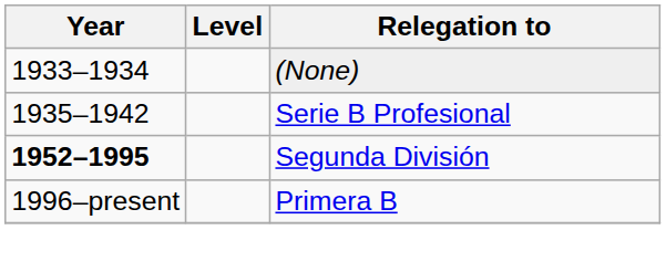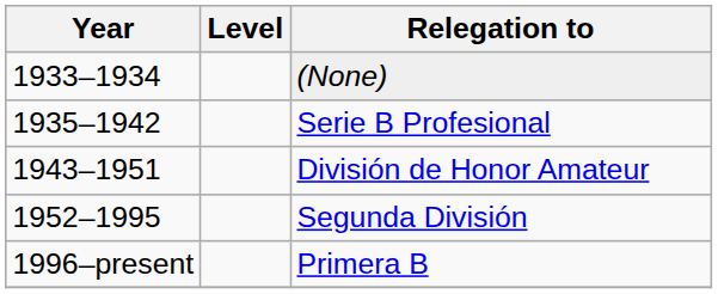+ row: 1943–1951 | División de Honor Amateur
Segunda División | Year: bold -> normal
